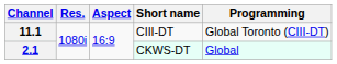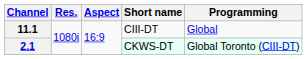11.1 | Programming: Global Toronto (CIII-DT) -> Global
2.1 | Programming: Global -> Global Toronto (CIII-DT)
